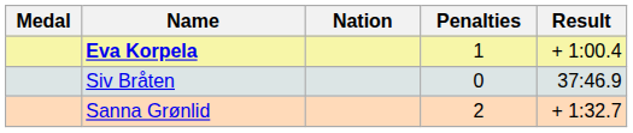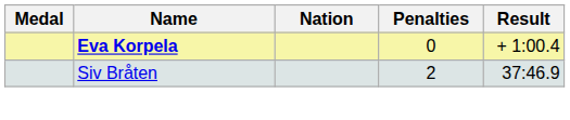Eva Korpela | Penalties: 1 -> 0
Siv Bråten | Penalties: 0 -> 2
- row: Sanna Grønlid | 2 | + 1:32.7
